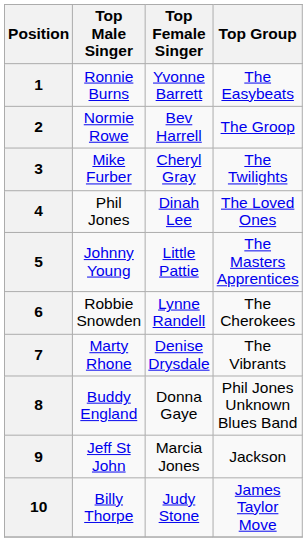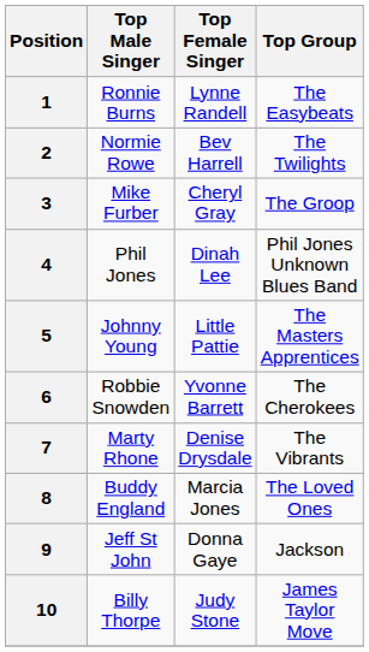1 | Top Female Singer: Yvonne Barrett -> Lynne Randell
2 | Top Group: The Groop -> The Twilights
3 | Top Group: The Twilights -> The Groop
4 | Top Group: The Loved Ones -> Phil Jones Unknown Blues Band
6 | Top Female Singer: Lynne Randell -> Yvonne Barrett
8 | Top Female Singer: Donna Gaye -> Marcia Jones
8 | Top Group: Phil Jones Unknown Blues Band -> The Loved Ones
9 | Top Female Singer: Marcia Jones -> Donna Gaye
